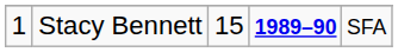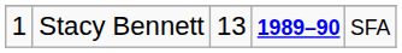Stacy Bennett | column 3: 15 -> 13
